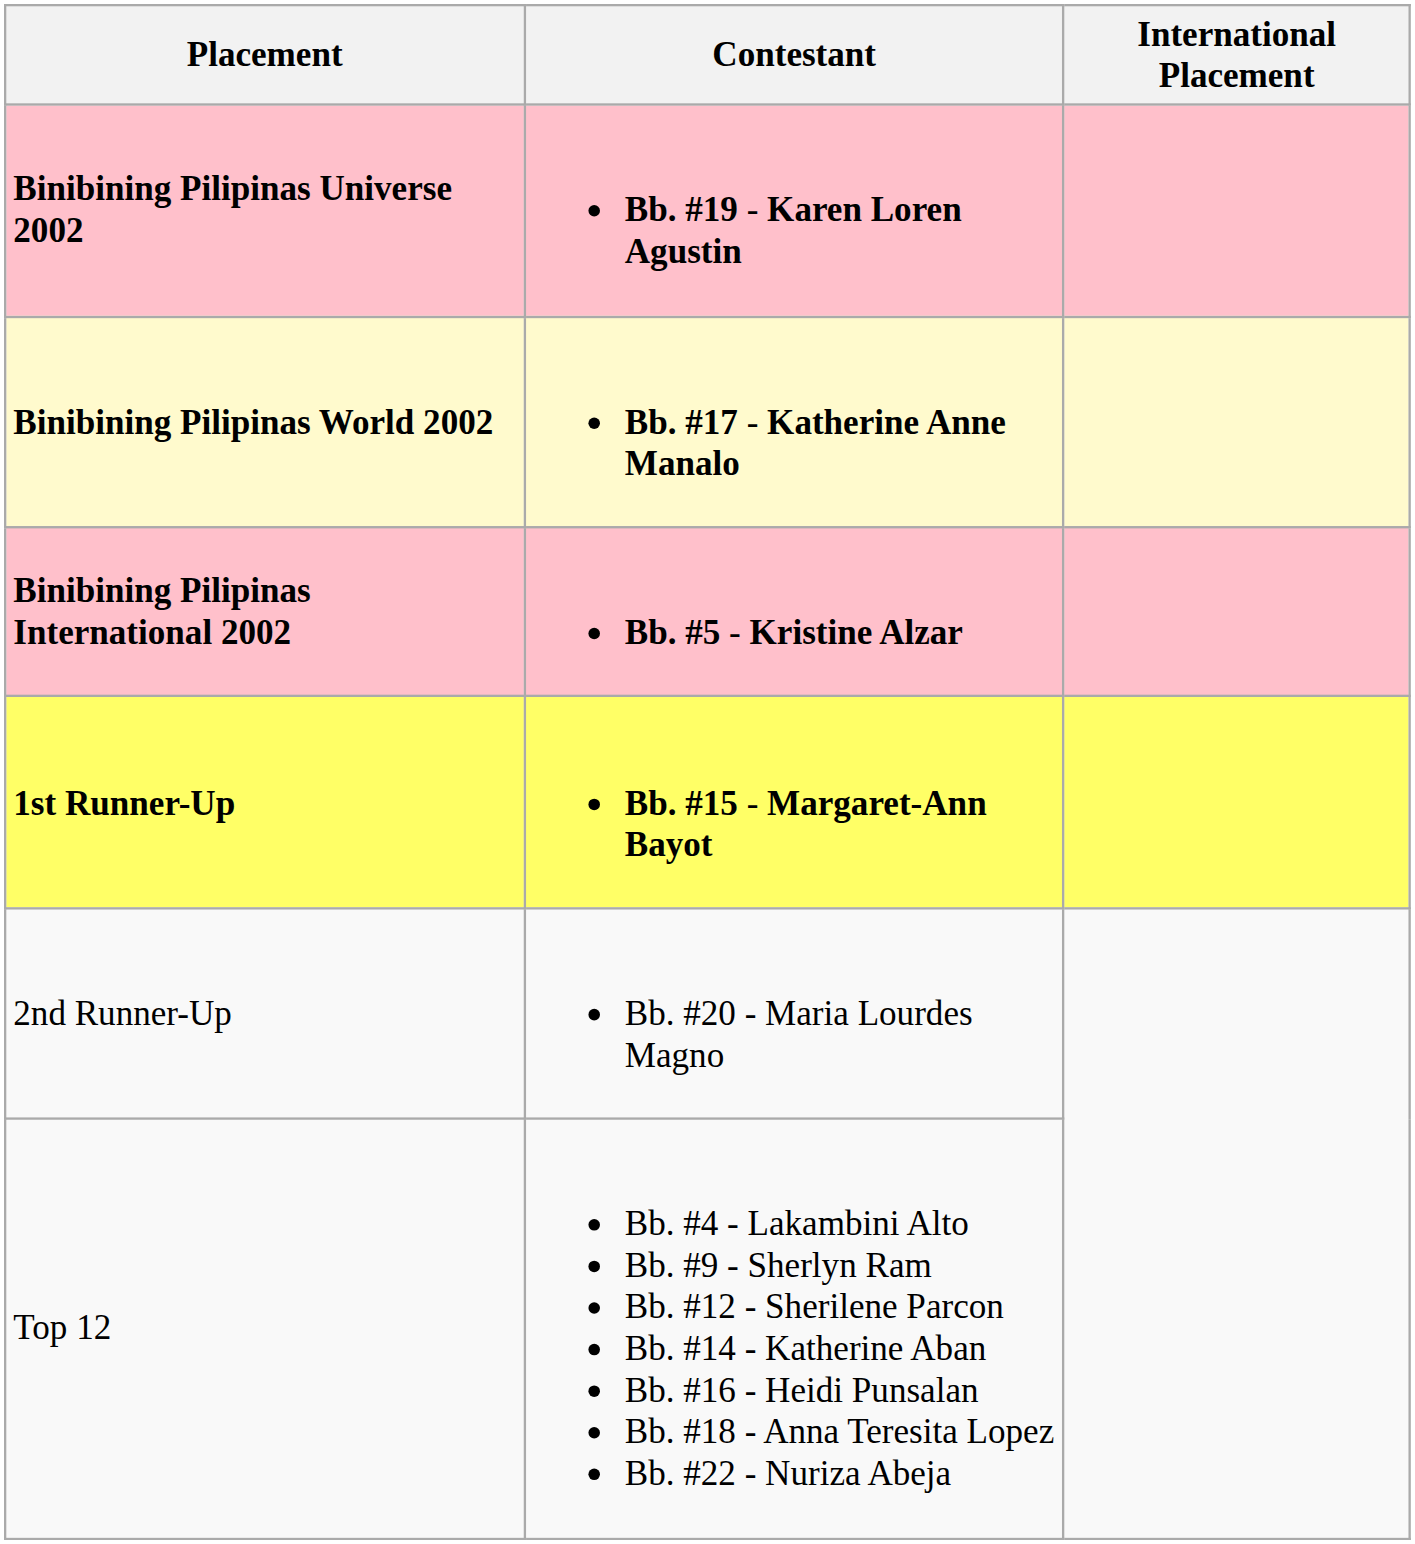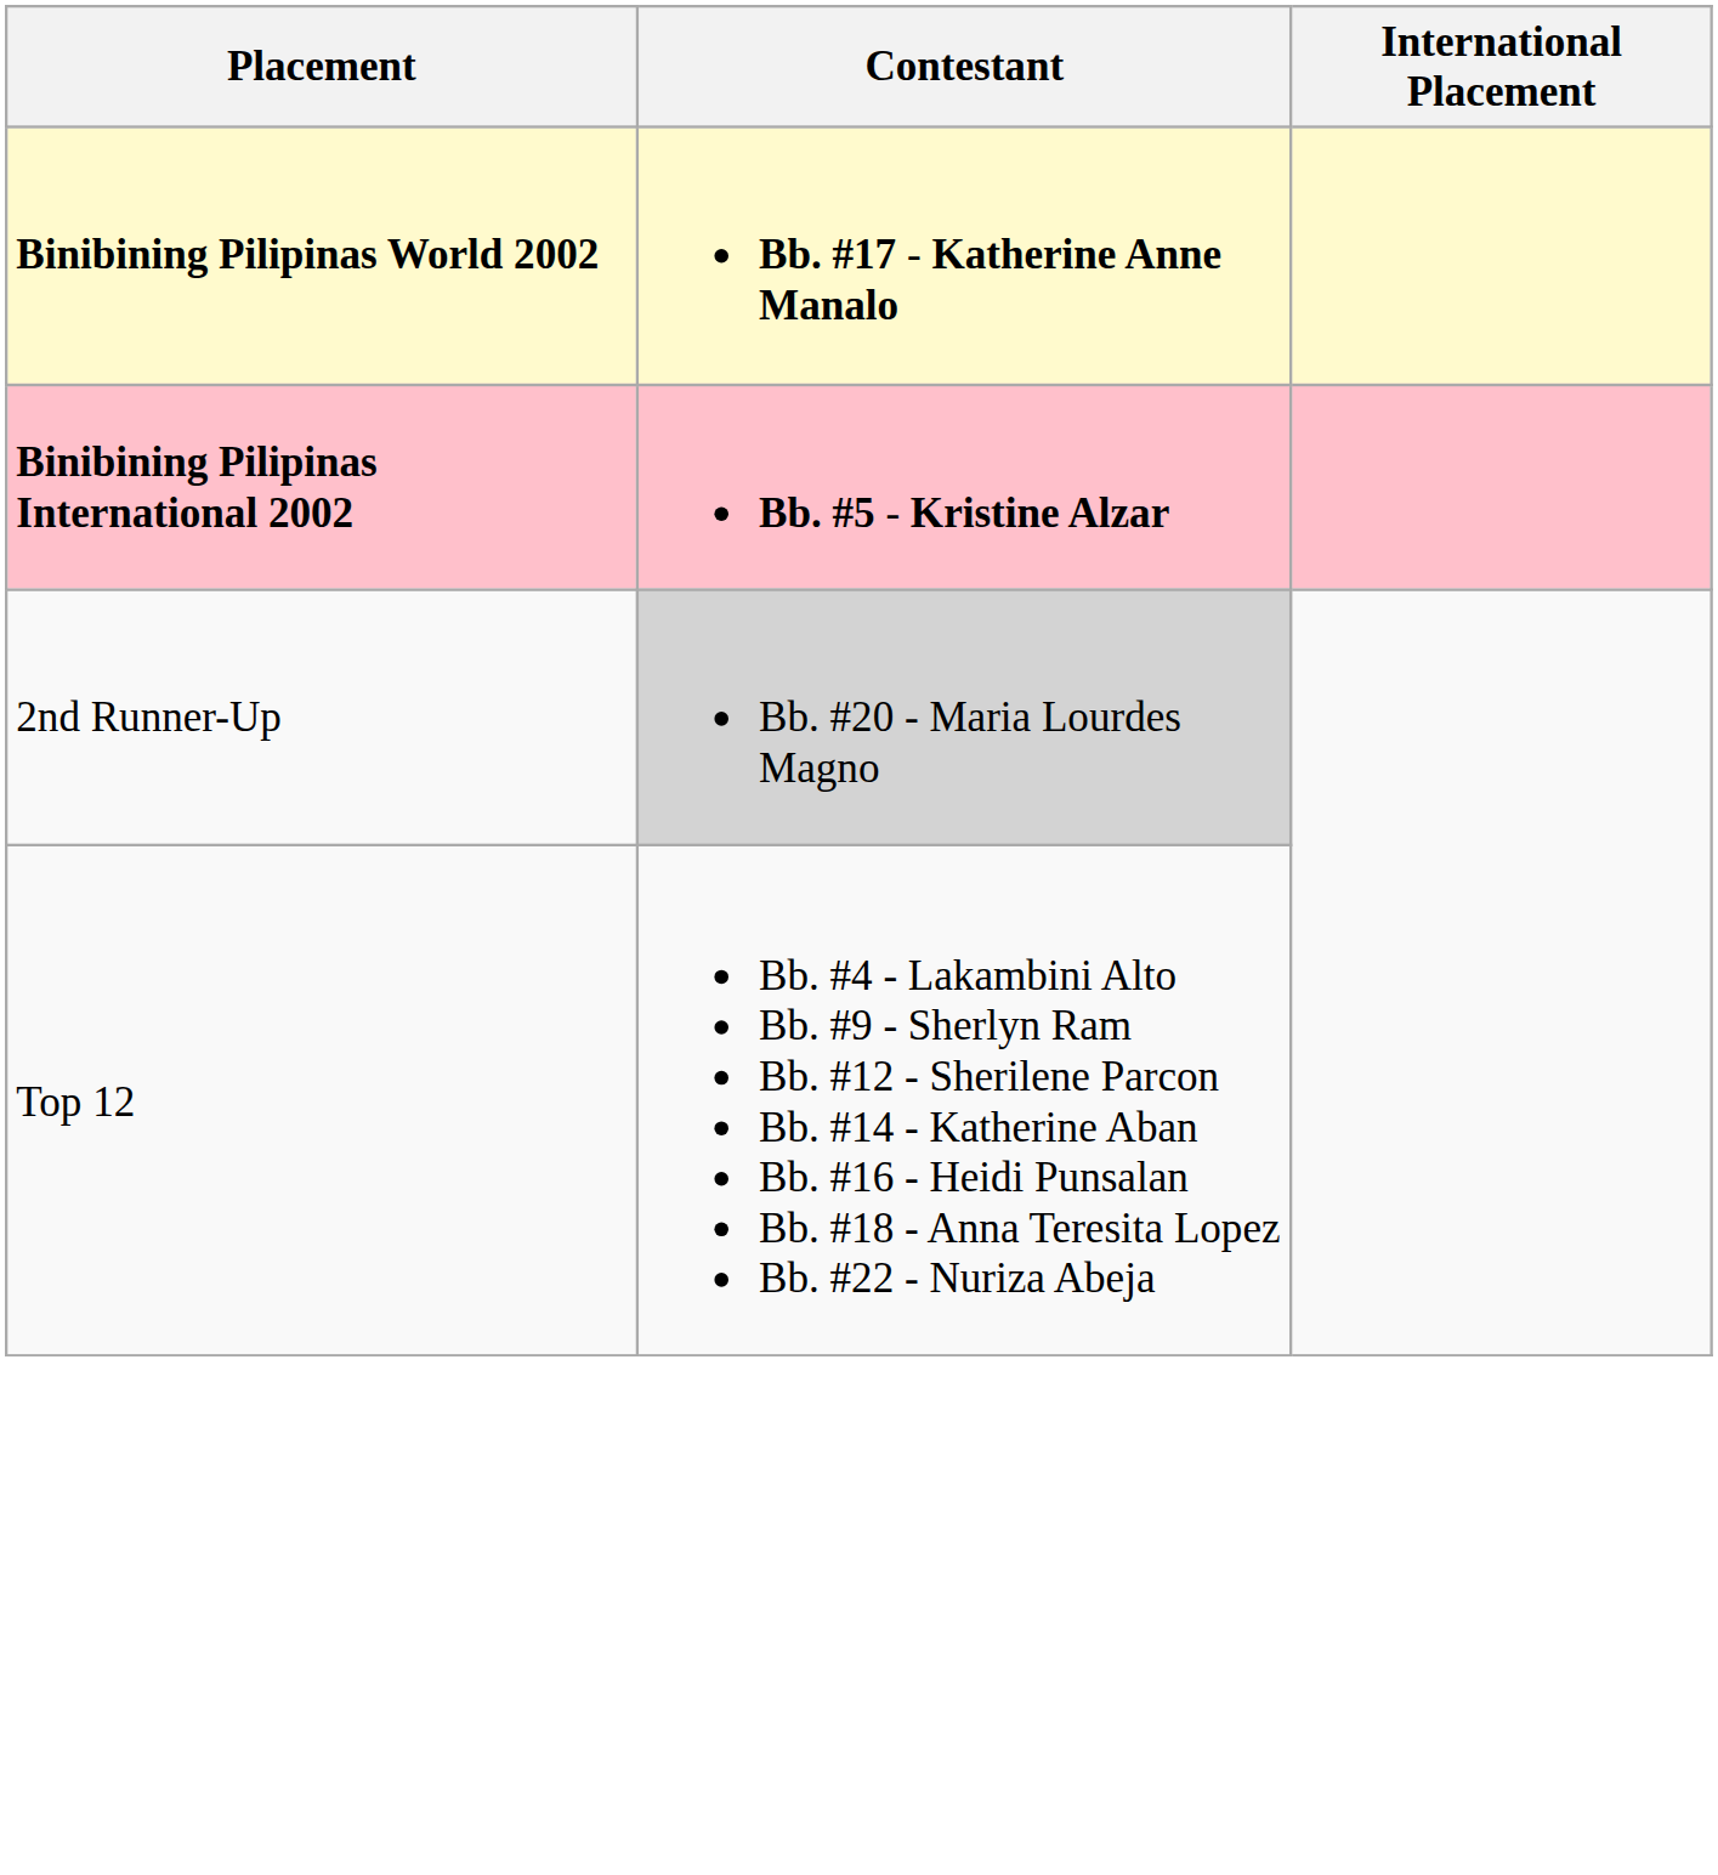- row: Binibining Pilipinas Universe 2002 | Bb. #19 - Karen Loren Agustin
- row: 1st Runner-Up | Bb. #15 - Margaret-Ann Bayot
2nd Runner-Up | Contestant: no background -> lightgrey background
